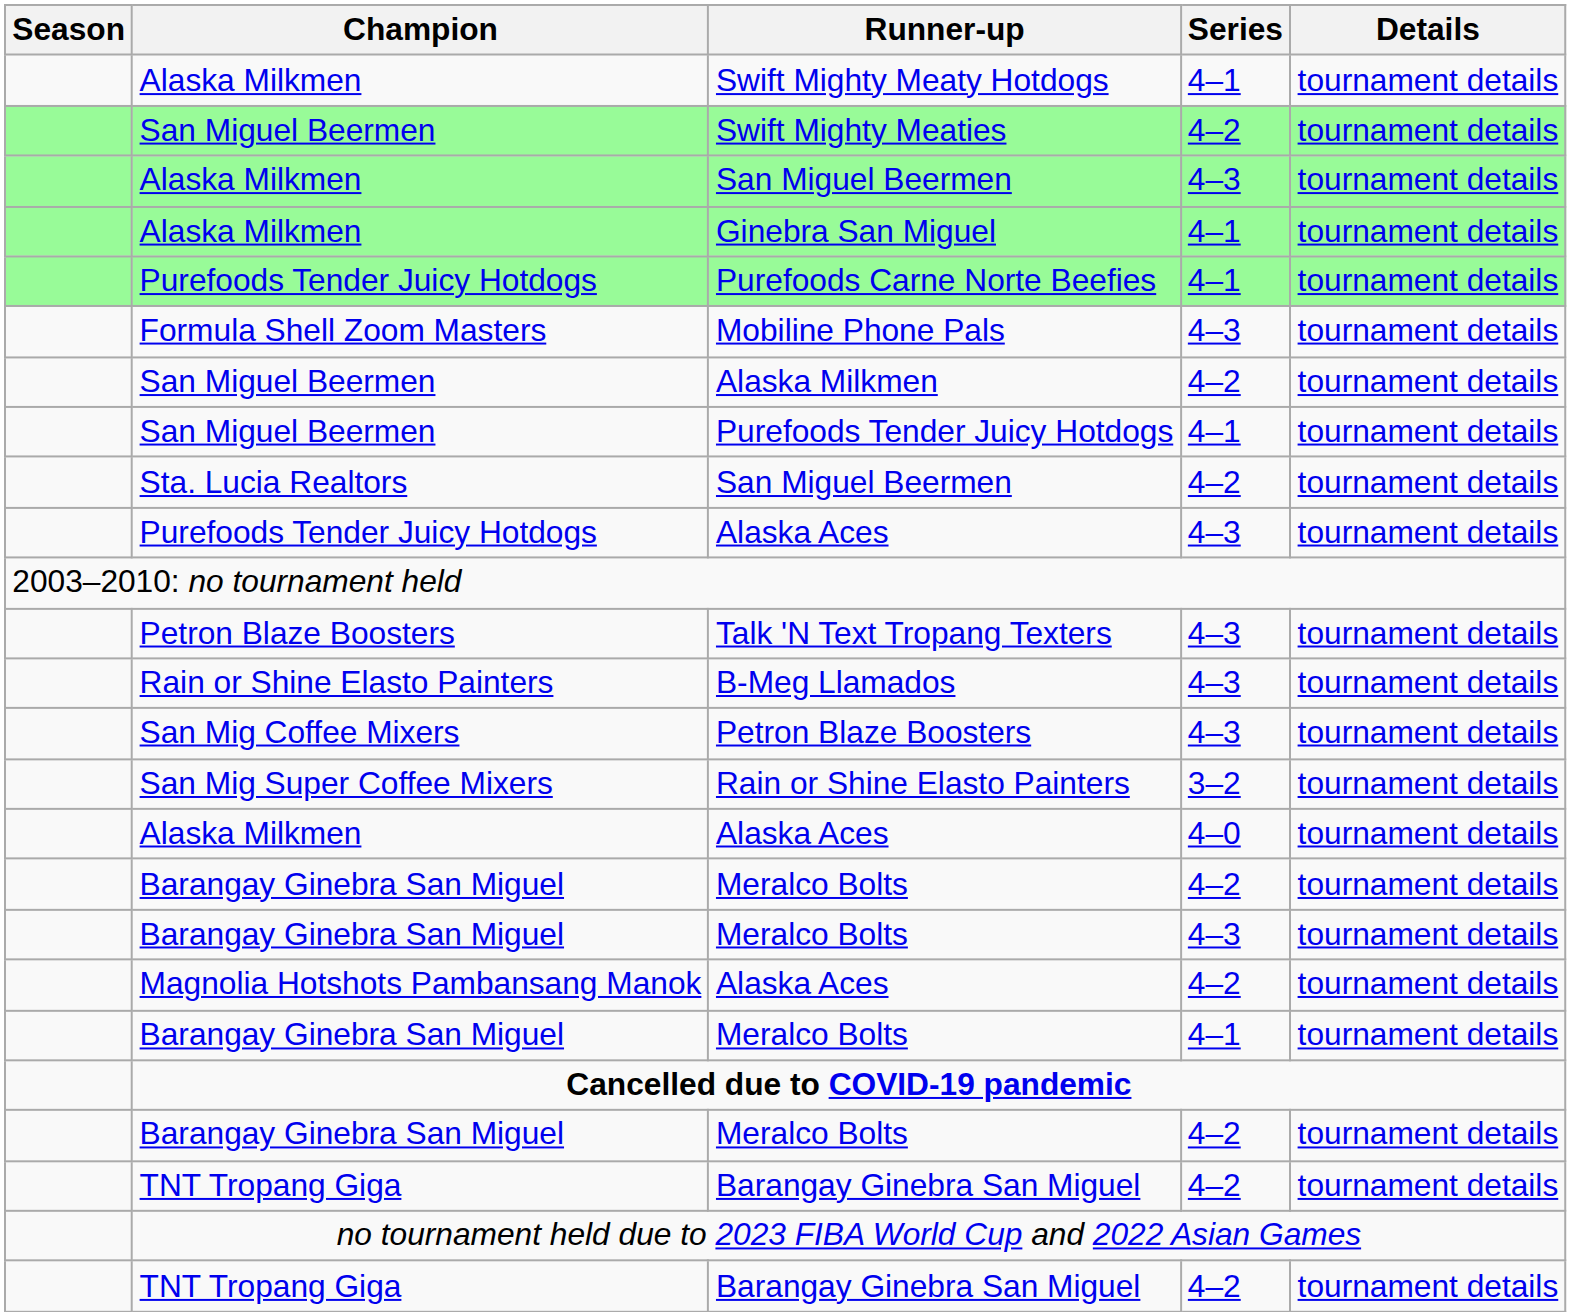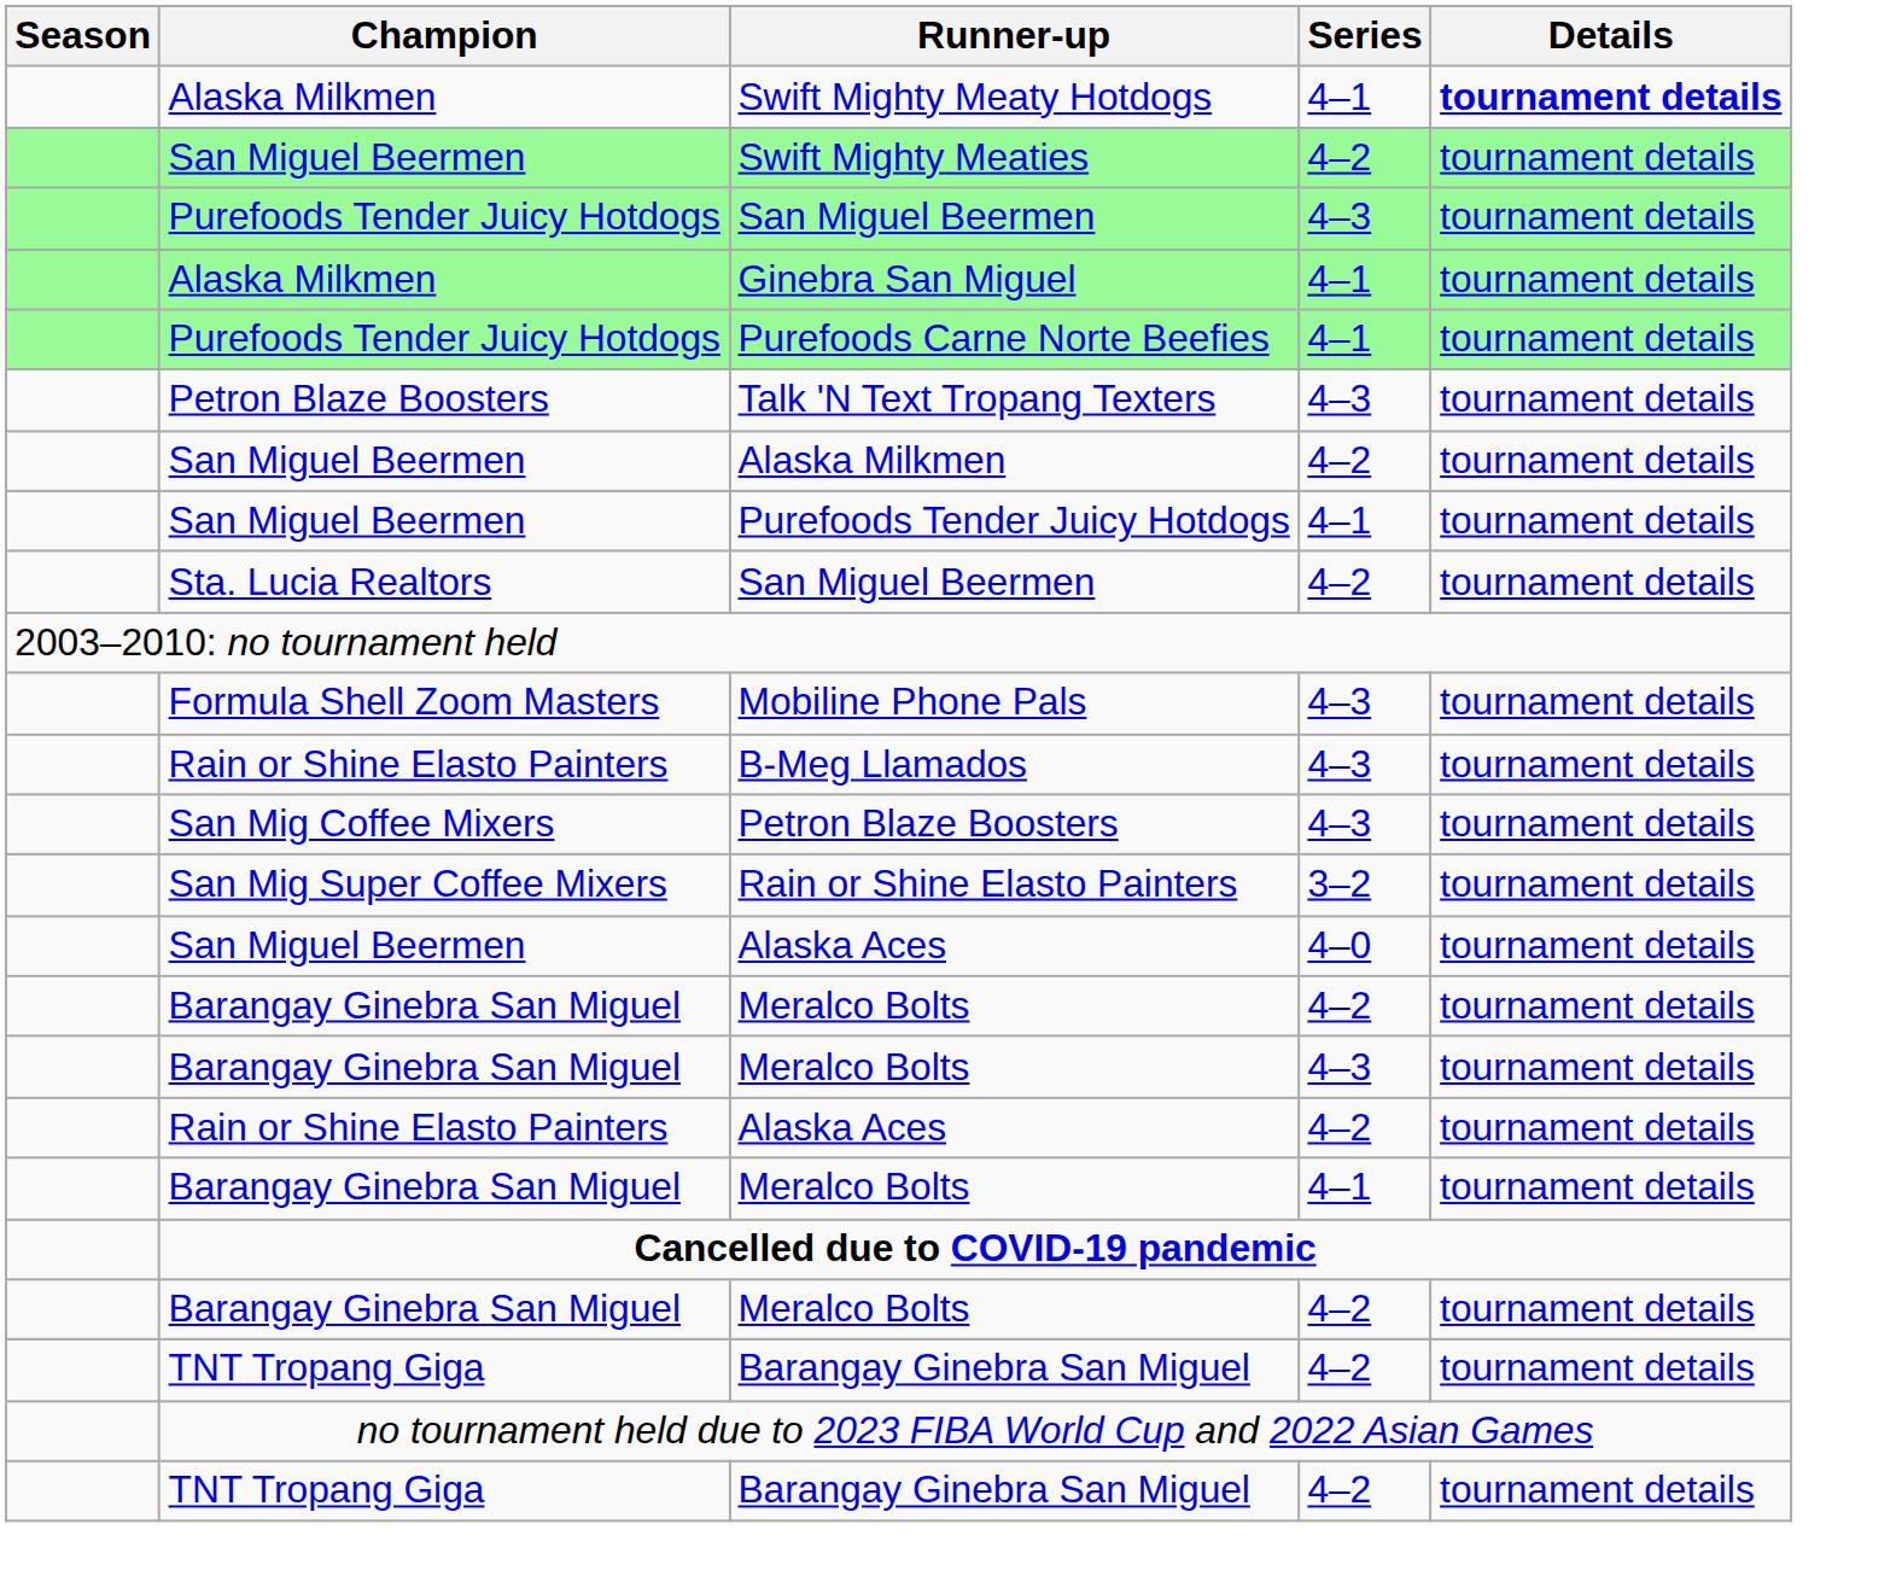Swift Mighty Meaty Hotdogs | Details: normal -> bold
San Miguel Beermen / 4–3 | Champion: Alaska Milkmen -> Purefoods Tender Juicy Hotdogs
rows swapped: Mobiline Phone Pals <-> Talk 'N Text Tropang Texters
- row: Purefoods Tender Juicy Hotdogs | Alaska Aces | 4–3 | tournament details
Alaska Aces / 4–0 | Champion: Alaska Milkmen -> San Miguel Beermen
Alaska Aces / 4–2 | Champion: Magnolia Hotshots Pambansang Manok -> Rain or Shine Elasto Painters
